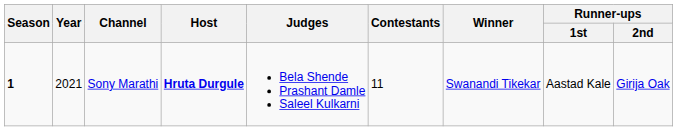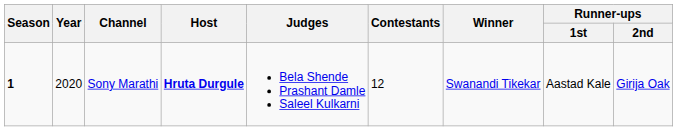Sony Marathi | Year: 2021 -> 2020
Sony Marathi | Contestants: 11 -> 12
